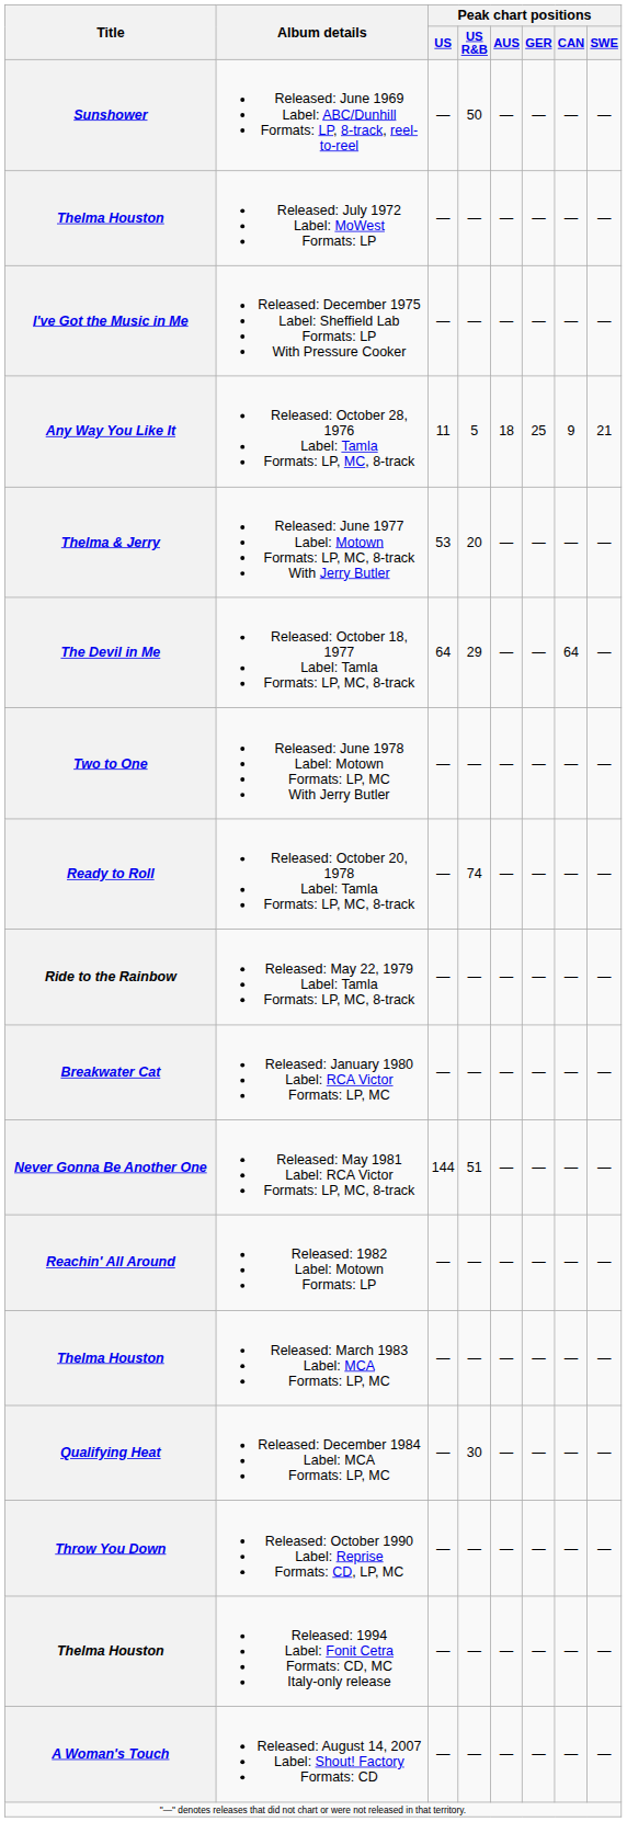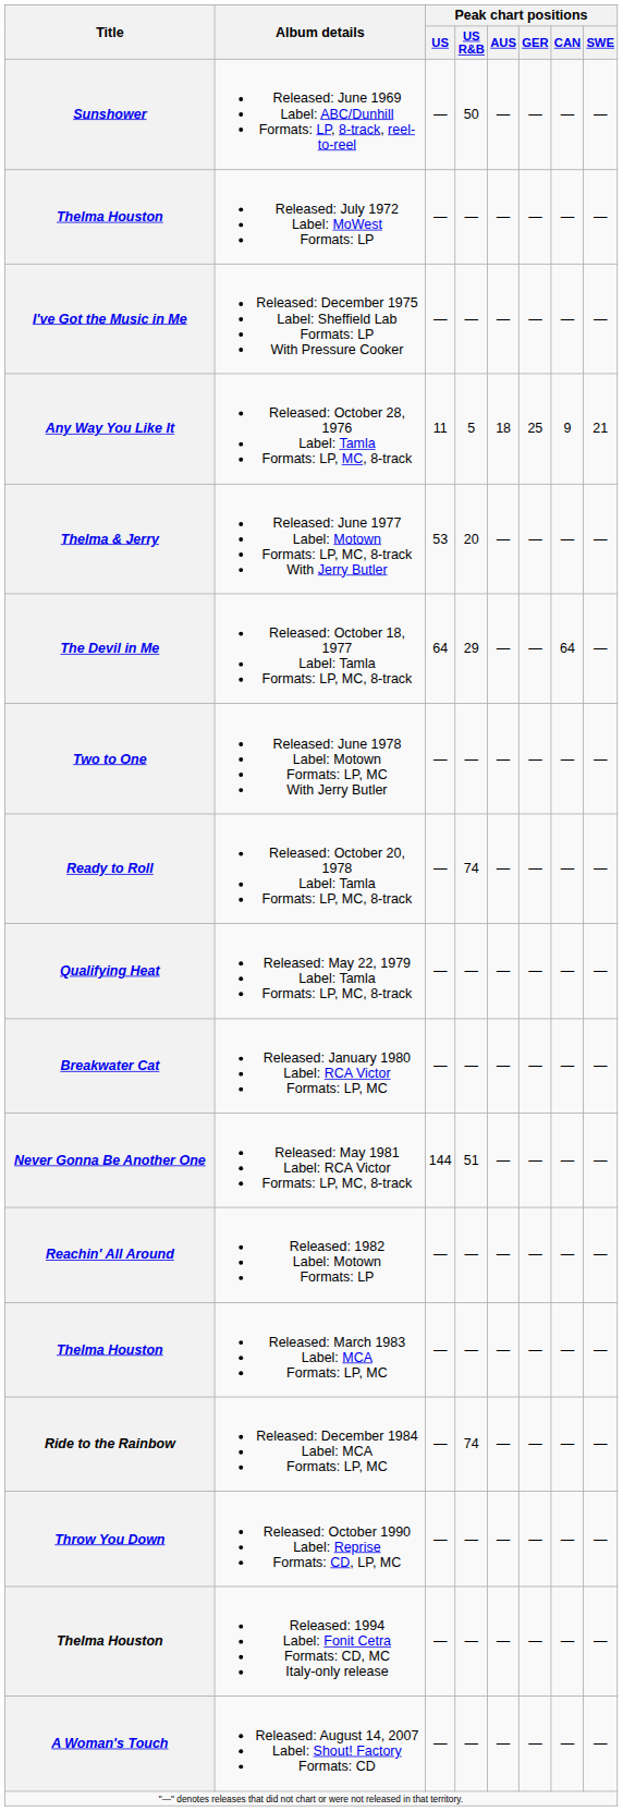Released: May 22, 1979 Label: Tamla Formats: LP, MC, 8-track | Title: Ride to the Rainbow -> Qualifying Heat
Released: December 1984 Label: MCA Formats: LP, MC | Title: Qualifying Heat -> Ride to the Rainbow
Released: December 1984 Label: MCA Formats: LP, MC | Peak chart positions / US R&B: 30 -> 74
